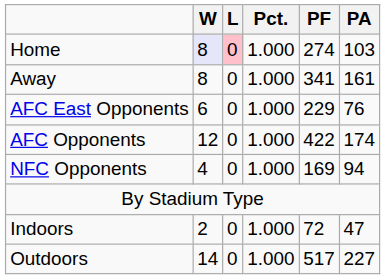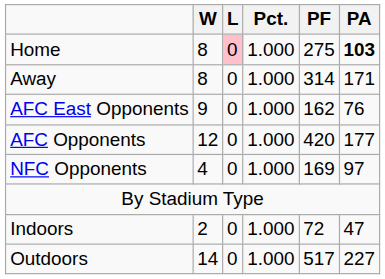Home | W: lavender background -> no background
Home | PF: 274 -> 275
Home | PA: normal -> bold
Away | PF: 341 -> 314
Away | PA: 161 -> 171
AFC East Opponents | W: 6 -> 9
AFC East Opponents | PF: 229 -> 162
AFC Opponents | PF: 422 -> 420
AFC Opponents | PA: 174 -> 177
NFC Opponents | PA: 94 -> 97
